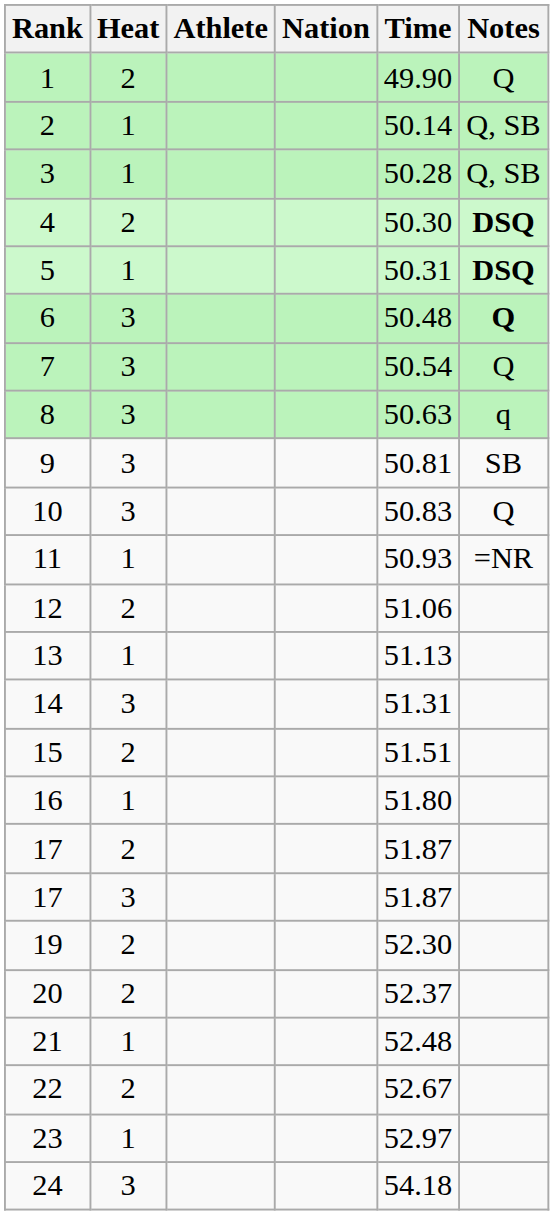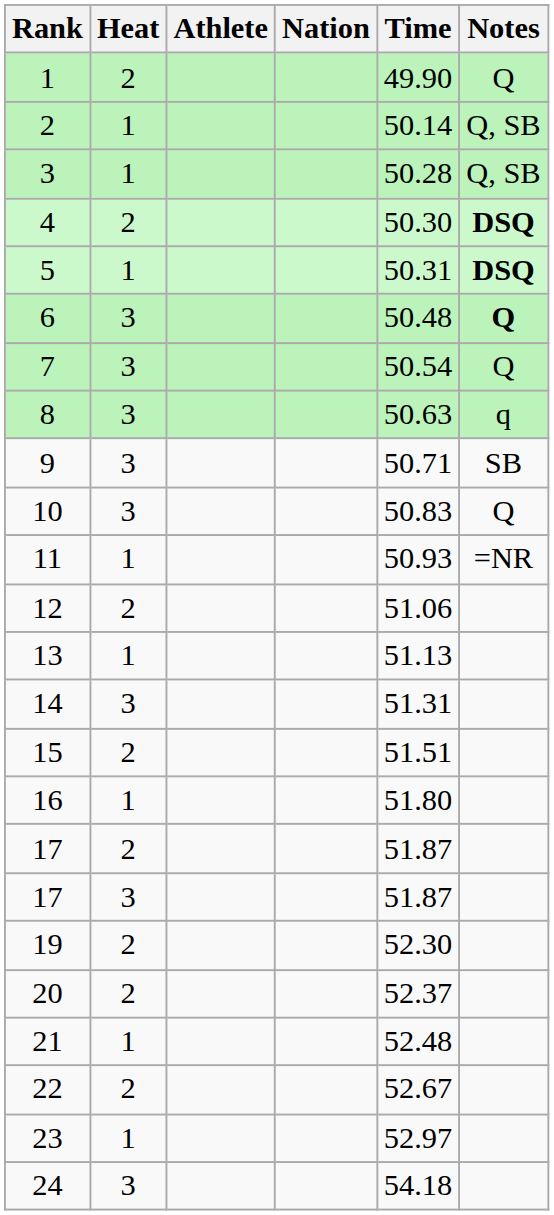9 | Time: 50.81 -> 50.71
